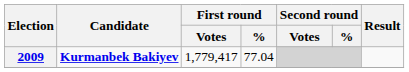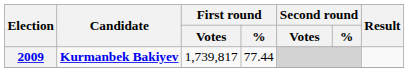2009 | First round / Votes: 1,779,417 -> 1,739,817
2009 | First round / %: 77.04 -> 77.44
